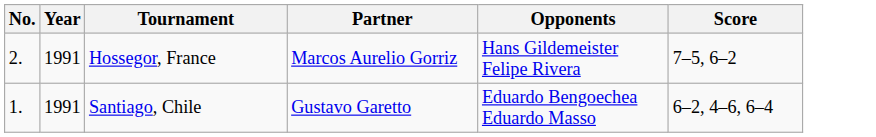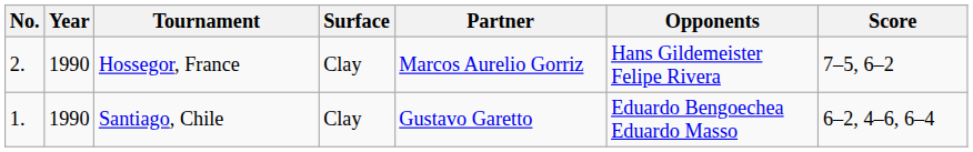+ column: Surface | Clay | Clay
Hossegor, France | Year: 1991 -> 1990
Santiago, Chile | Year: 1991 -> 1990
